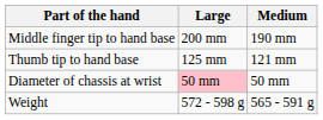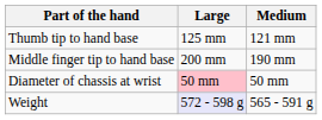rows swapped: Middle finger tip to hand base <-> Thumb tip to hand base
Weight | Large: no background -> lavender background
